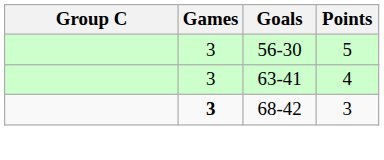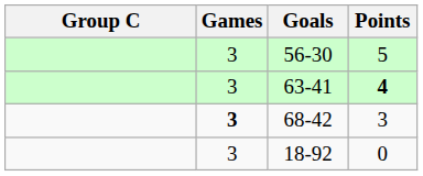63-41 | Points: normal -> bold
+ row: 3 | 18-92 | 0
